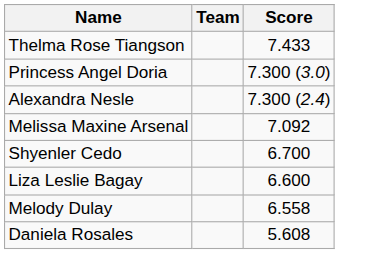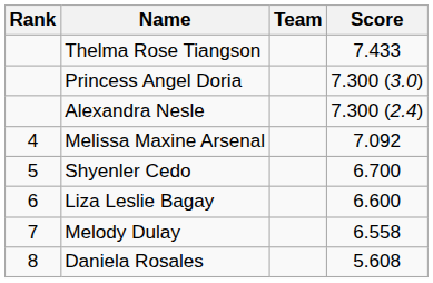+ column: Rank | 4 | 5 | 6 | 7 | 8
